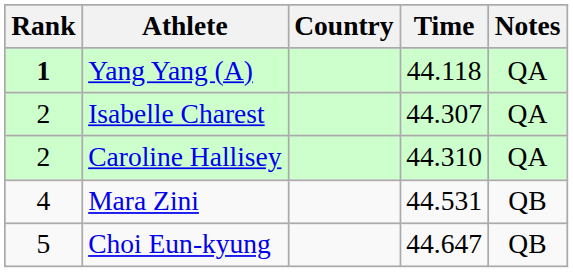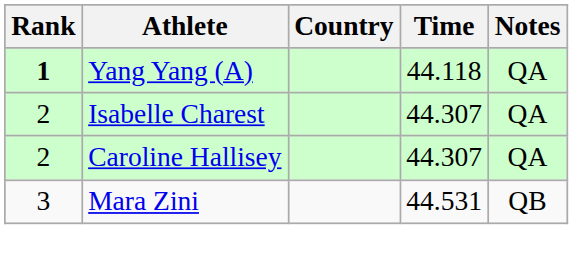Caroline Hallisey | Time: 44.310 -> 44.307
Mara Zini | Rank: 4 -> 3
- row: 5 | Choi Eun-kyung | 44.647 | QB
